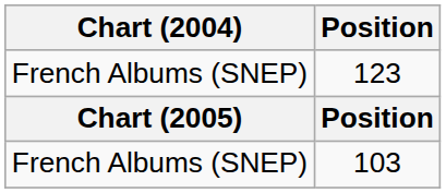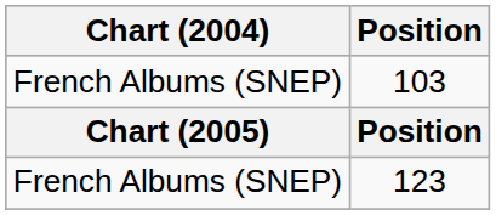rows swapped: 103 <-> 123
